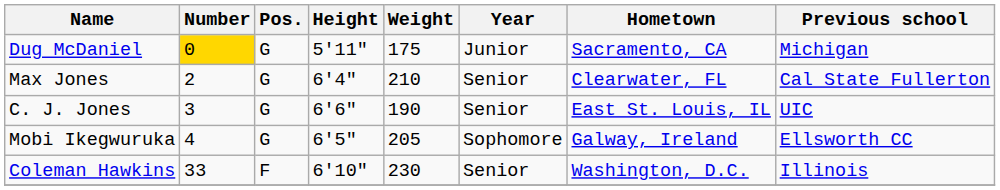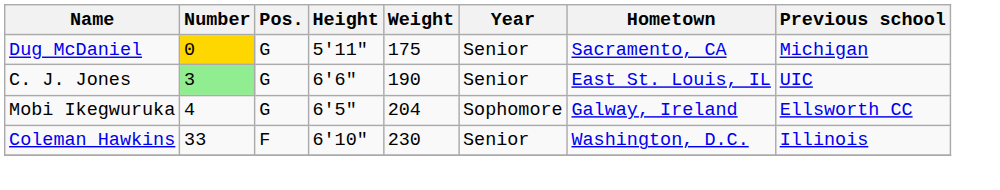Dug McDaniel | Year: Junior -> Senior
- row: Max Jones | 2 | G | 6'4" | 210 | Senior | Clearwater, FL | Cal State Fullerton
C. J. Jones | Number: no background -> lightgreen background
Mobi Ikegwuruka | Weight: 205 -> 204
